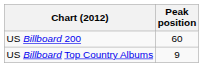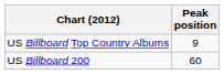rows swapped: US Billboard Top Country Albums <-> US Billboard 200
